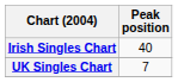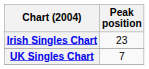Irish Singles Chart | Peak position: 40 -> 23
